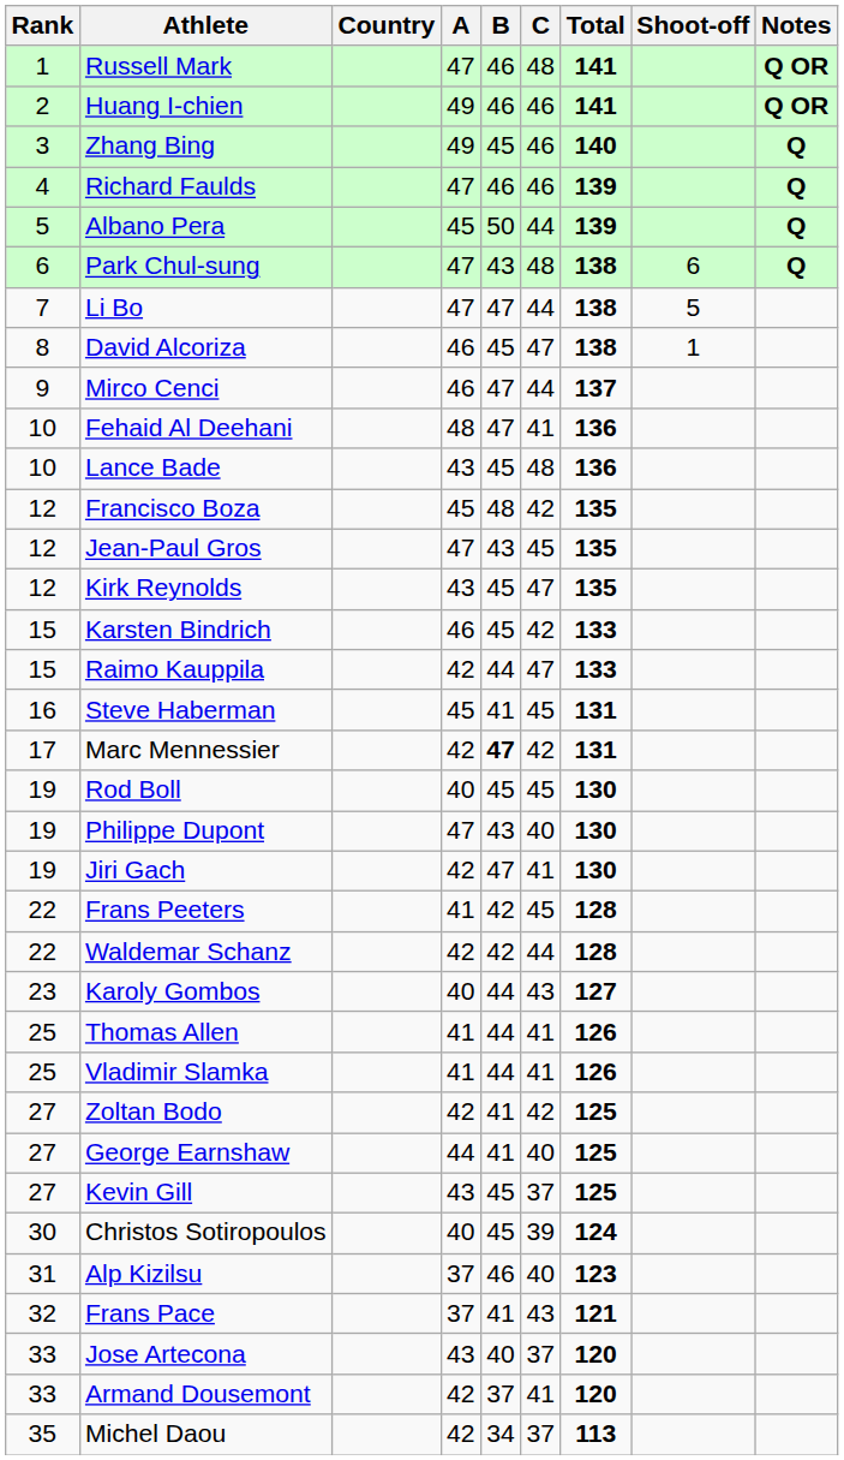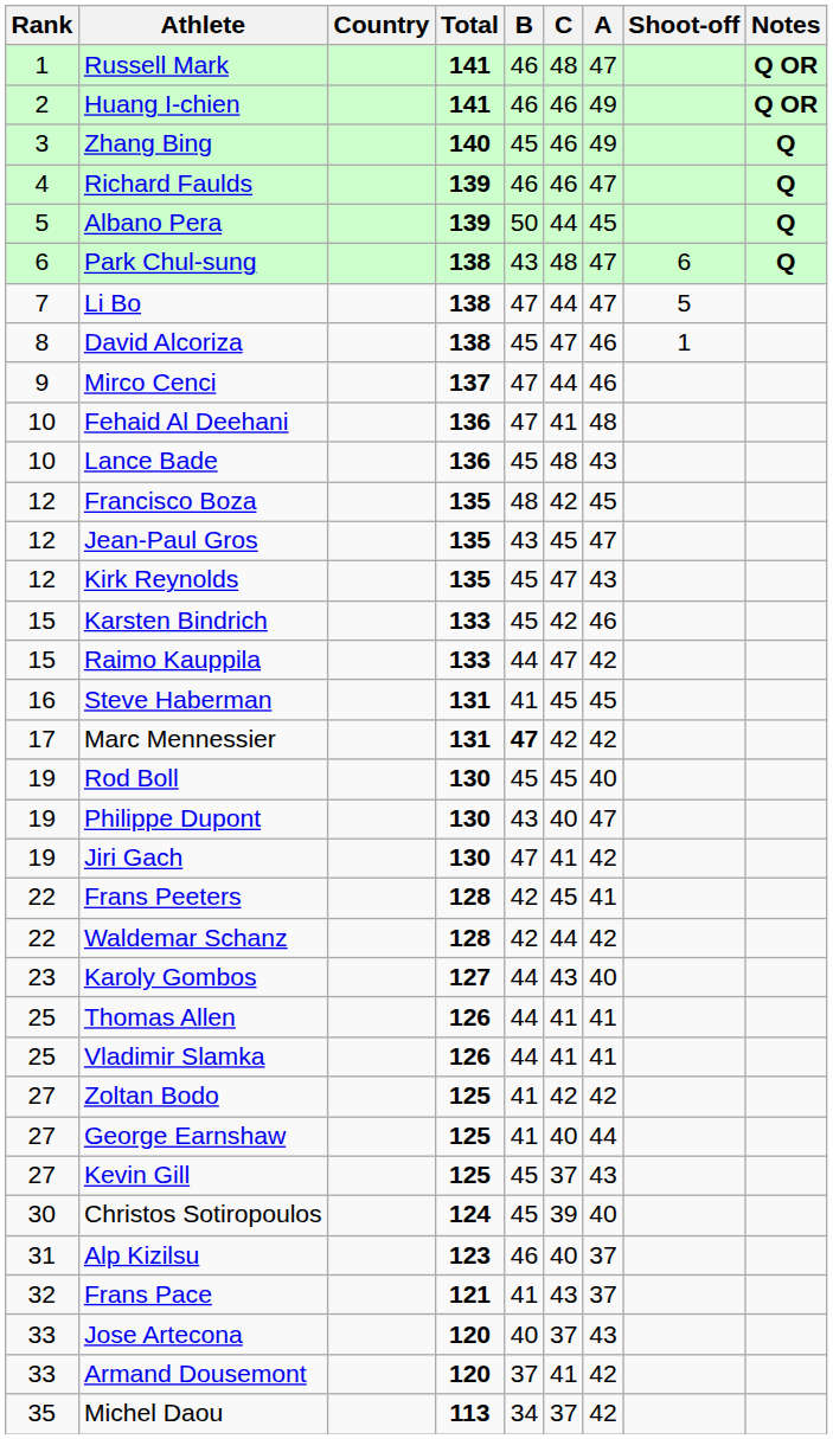columns swapped: A <-> Total
